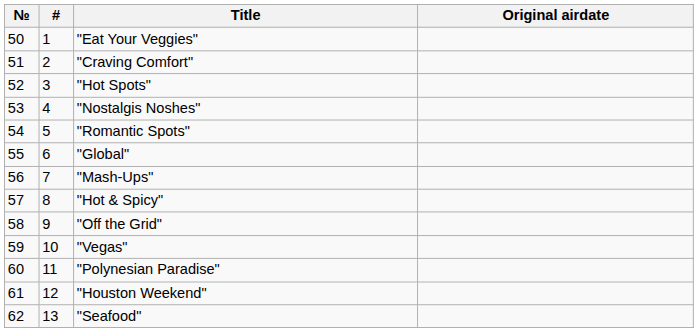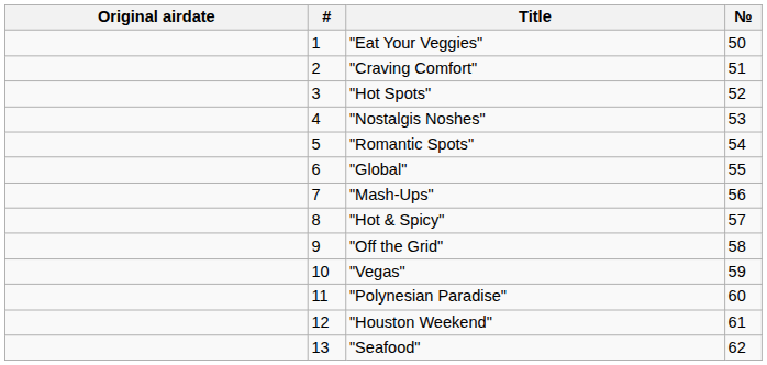columns swapped: № <-> Original airdate
